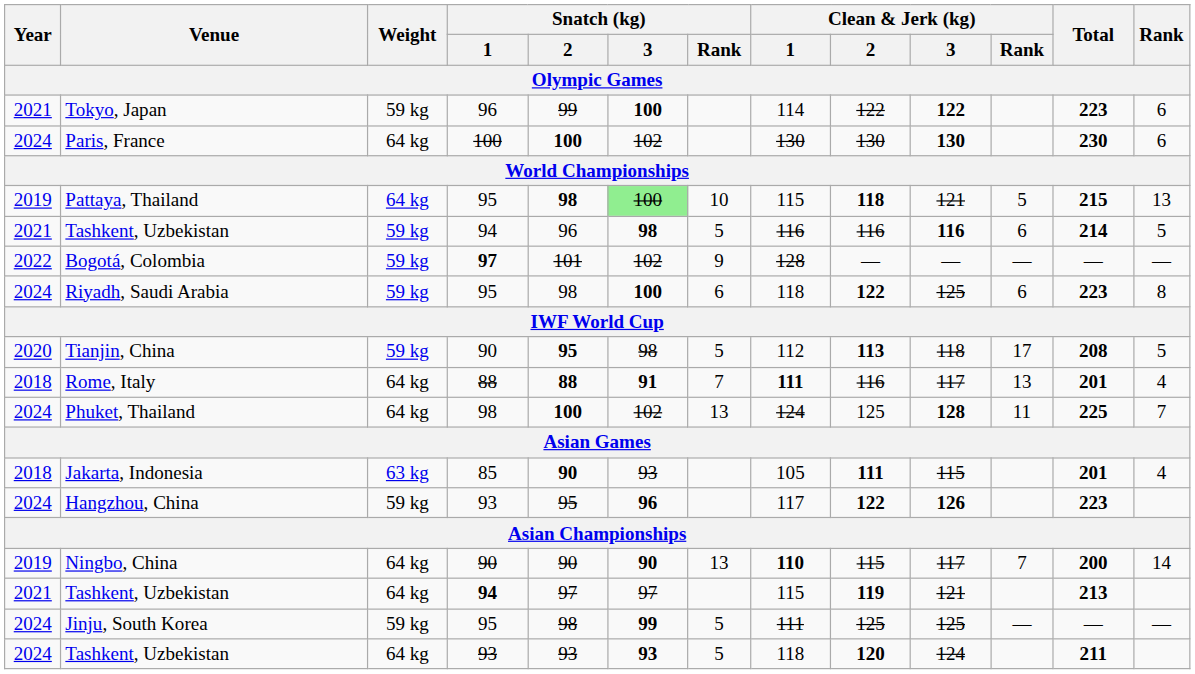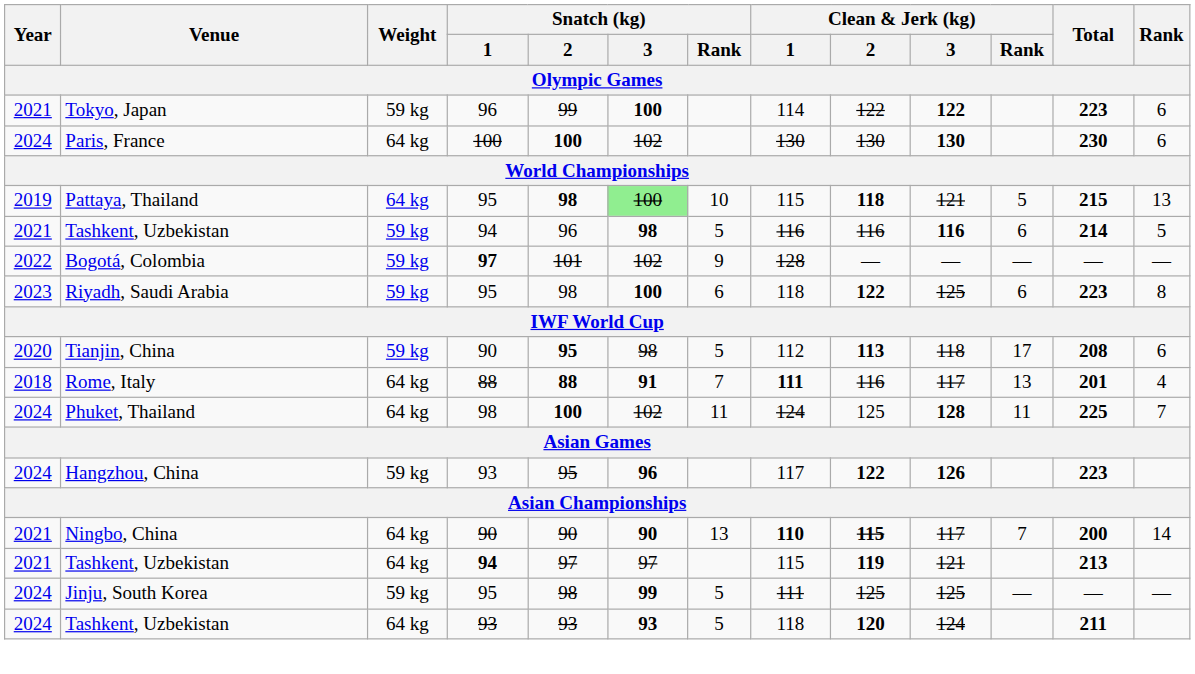Riyadh, Saudi Arabia | Year: 2024 -> 2023
Tianjin, China | Rank: 5 -> 6
Phuket, Thailand | Snatch (kg) / Rank: 13 -> 11
- row: 2018 | Jakarta, Indonesia | 63 kg | 85 | 90 | 93 | 105 | 111 | 115 | 201 | 4
Ningbo, China | Year: 2019 -> 2021
Ningbo, China | Clean & Jerk (kg) / 2: normal -> bold
